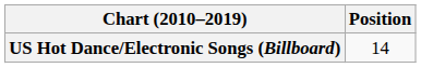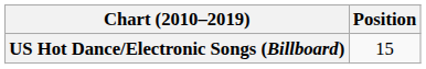US Hot Dance/Electronic Songs (Billboard) | Position: 14 -> 15
